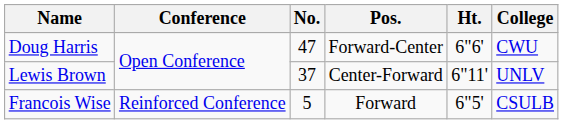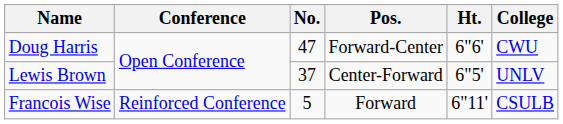Lewis Brown | Ht.: 6"11' -> 6"5'
Francois Wise | Ht.: 6"5' -> 6"11'
